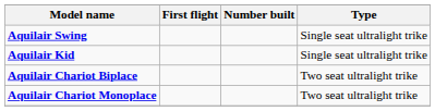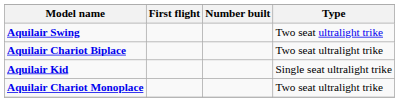Aquilair Swing | Type: Single seat ultralight trike -> Two seat ultralight trike
rows swapped: Aquilair Kid <-> Aquilair Chariot Biplace
